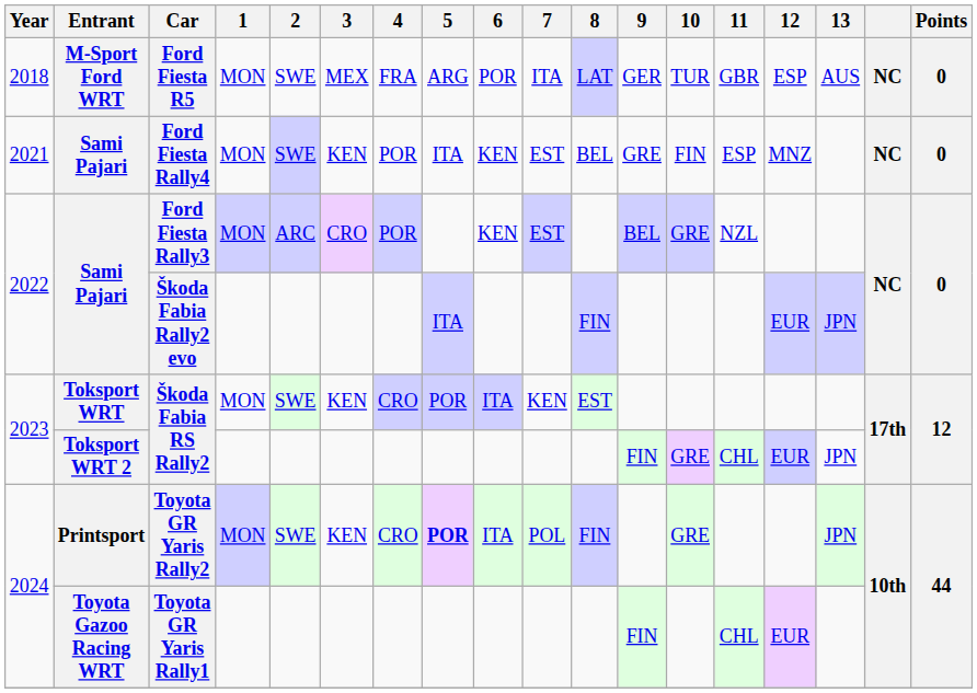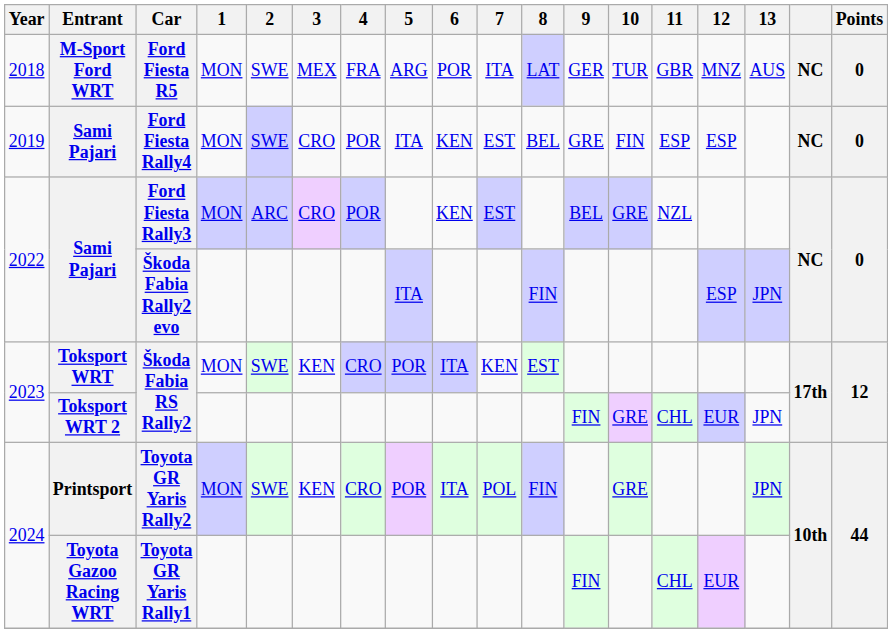Ford Fiesta R5 | 12: ESP -> MNZ
Ford Fiesta Rally4 | Year: 2021 -> 2019
Ford Fiesta Rally4 | 3: KEN -> CRO
Ford Fiesta Rally4 | 12: MNZ -> ESP
Škoda Fabia Rally2 evo | 12: EUR -> ESP
Toyota GR Yaris Rally2 | 5: bold -> normal
